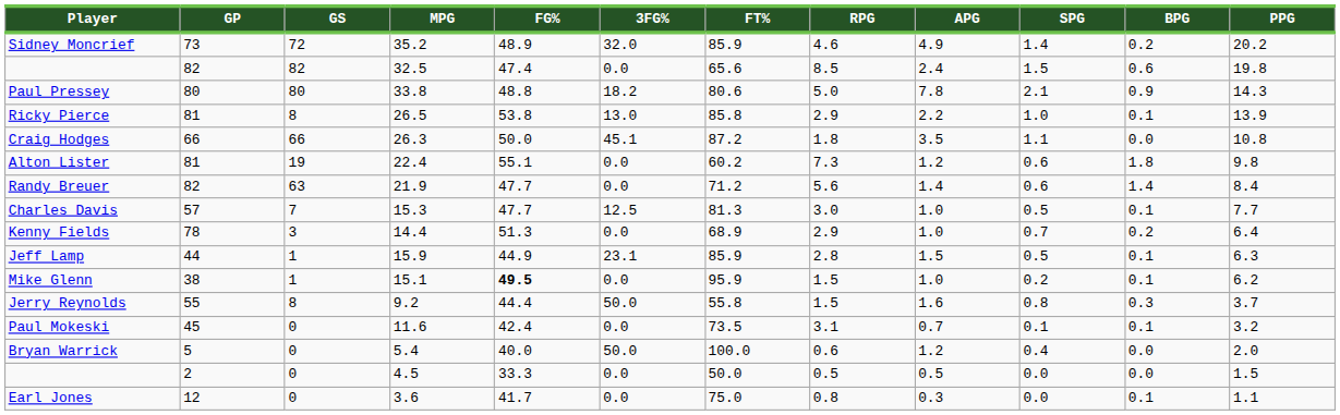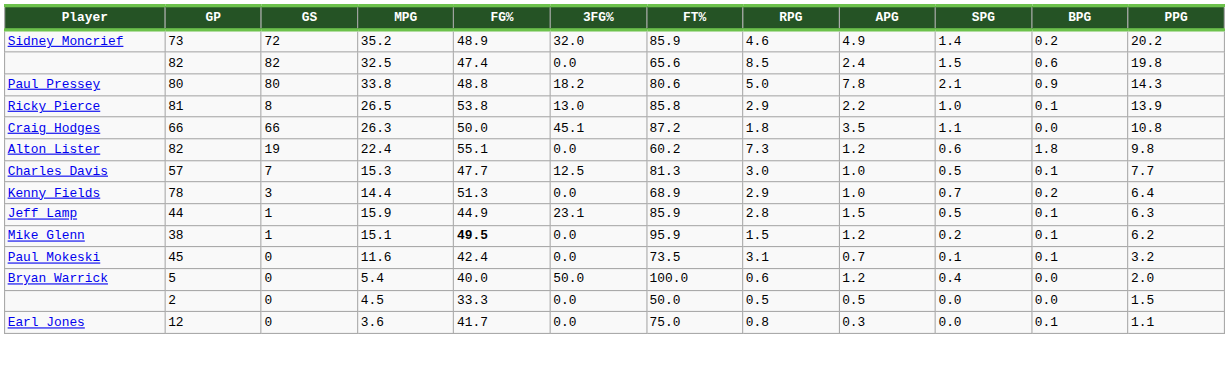Alton Lister | GP: 81 -> 82
- row: Randy Breuer | 82 | 63 | 21.9 | 47.7 | 0.0 | 71.2 | 5.6 | 1.4 | 0.6 | 1.4 | 8.4
Mike Glenn | APG: 1.0 -> 1.2
- row: Jerry Reynolds | 55 | 8 | 9.2 | 44.4 | 50.0 | 55.8 | 1.5 | 1.6 | 0.8 | 0.3 | 3.7
